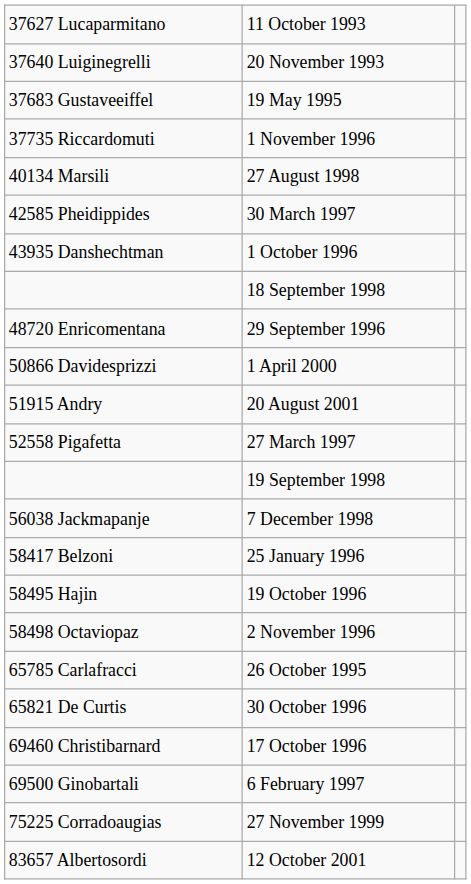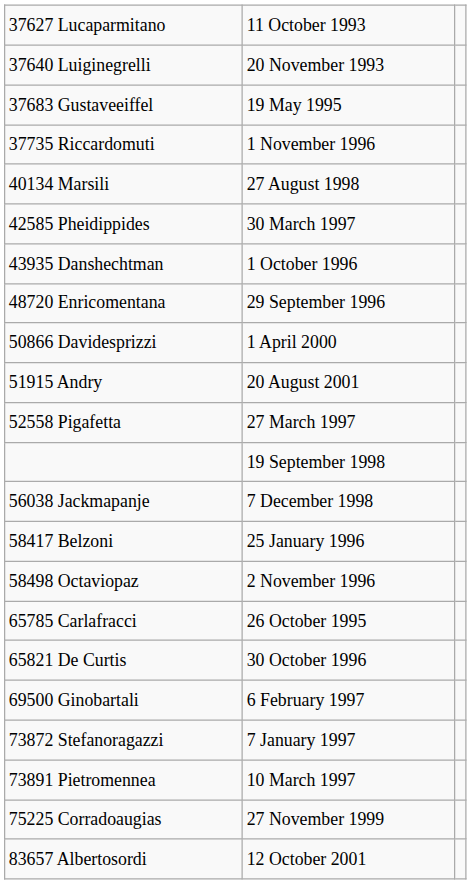- row: 18 September 1998
- row: 58495 Hajin | 19 October 1996
- row: 69460 Christibarnard | 17 October 1996
+ row: 73872 Stefanoragazzi | 7 January 1997
+ row: 73891 Pietromennea | 10 March 1997
